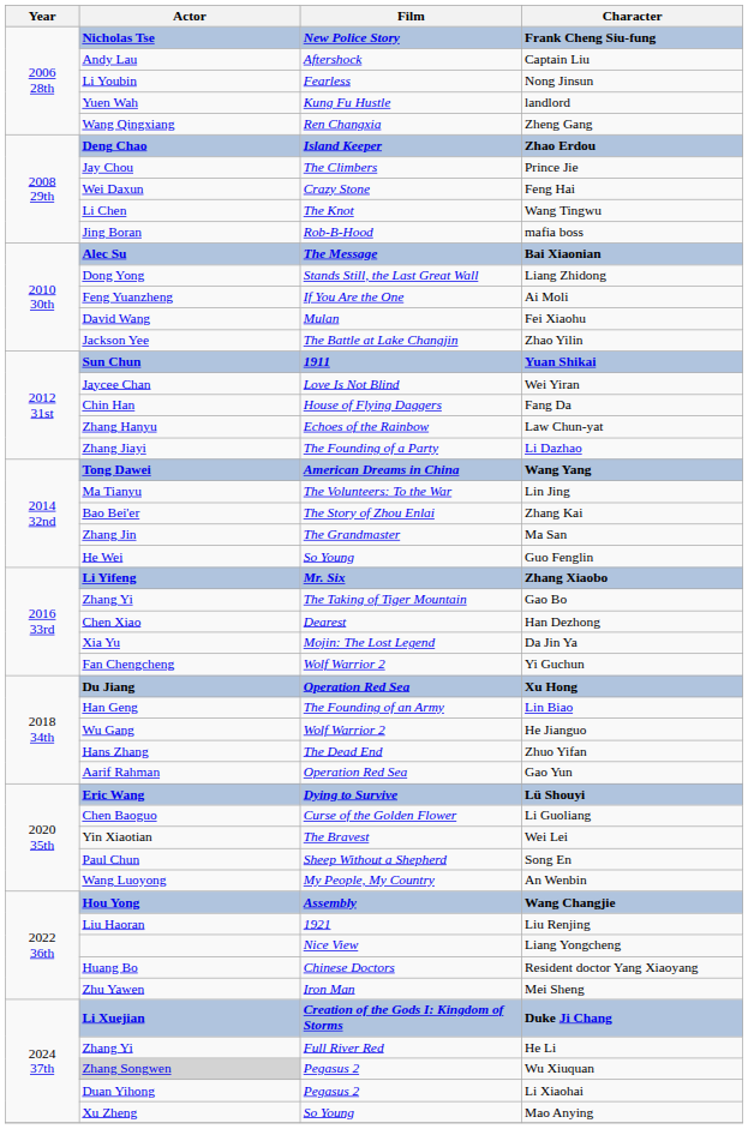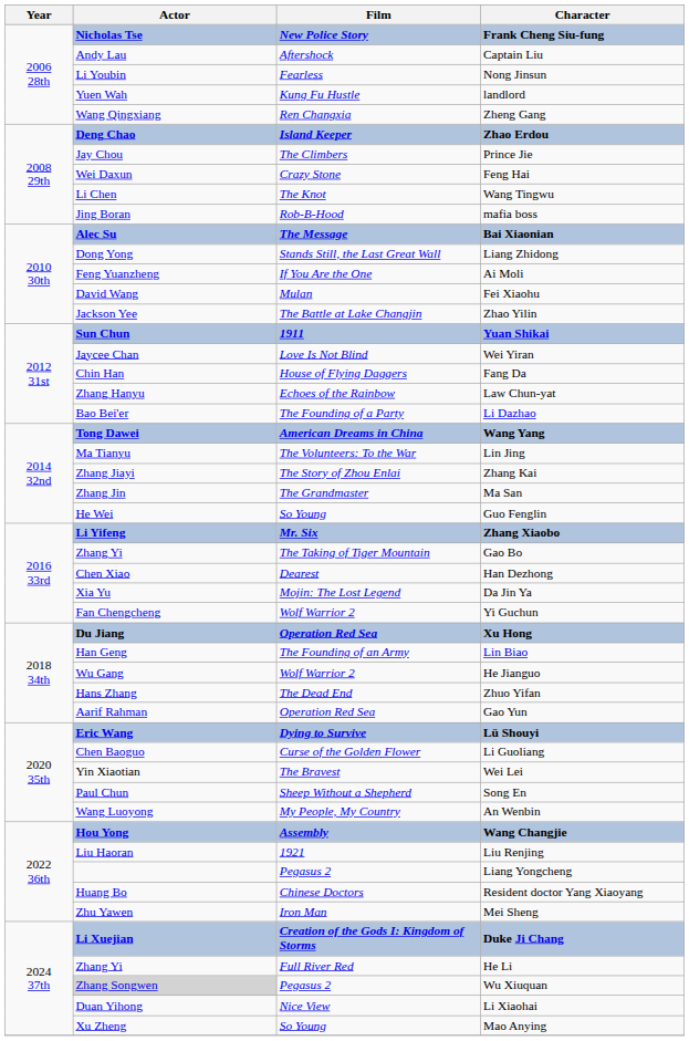Li Dazhao | Actor: Zhang Jiayi -> Bao Bei'er
Zhang Kai | Actor: Bao Bei'er -> Zhang Jiayi
Liang Yongcheng | Film: Nice View -> Pegasus 2
Li Xiaohai | Film: Pegasus 2 -> Nice View
